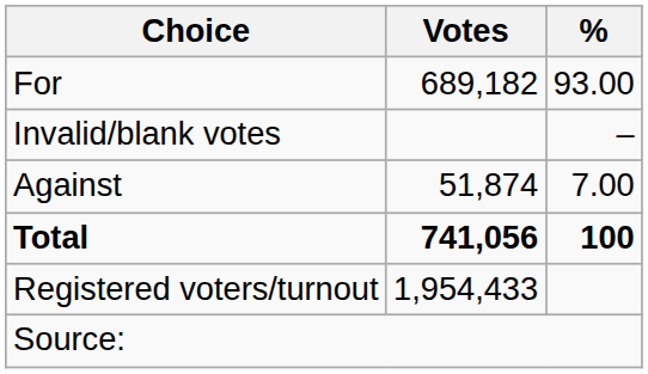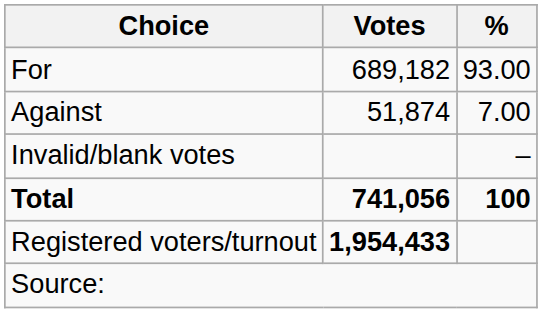rows swapped: Against <-> Invalid/blank votes
Registered voters/turnout | Votes: normal -> bold
